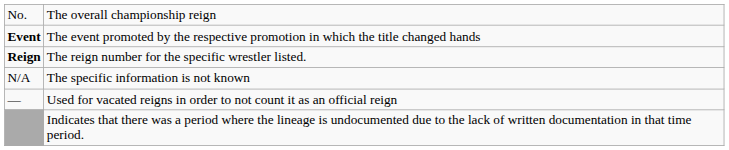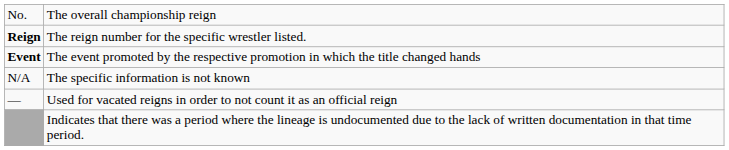rows swapped: Reign <-> Event
